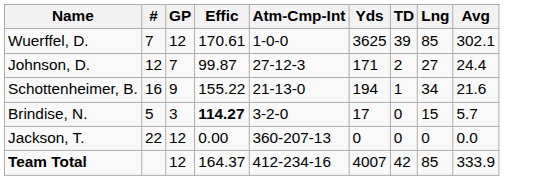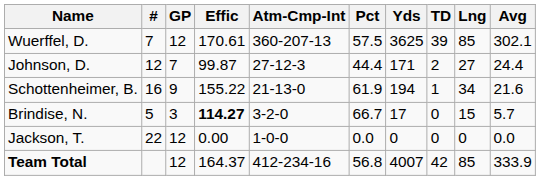+ column: Pct | 57.5 | 44.4 | 61.9 | 66.7 | 0.0 | 56.8
Wuerffel, D. | Atm-Cmp-Int: 1-0-0 -> 360-207-13
Jackson, T. | Atm-Cmp-Int: 360-207-13 -> 1-0-0
